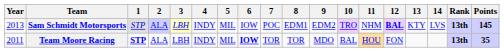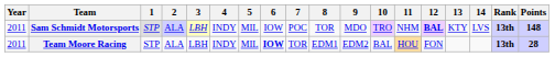Sam Schmidt Motorsports | Year: 2013 -> 2011
Sam Schmidt Motorsports | 8: EDM1 -> TOR
Sam Schmidt Motorsports | 9: EDM2 -> MDO
Sam Schmidt Motorsports | Points: 145 -> 148
Team Moore Racing | 1: bold -> normal
Team Moore Racing | 8: TOR -> EDM1
Team Moore Racing | 9: MDO -> EDM2
Team Moore Racing | Points: 35 -> 28
